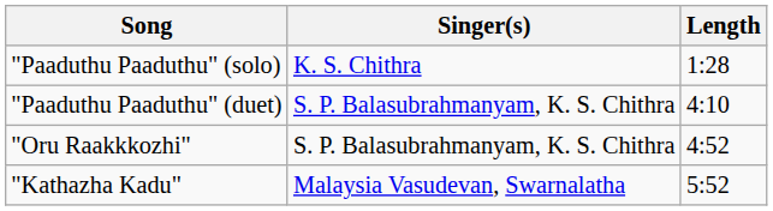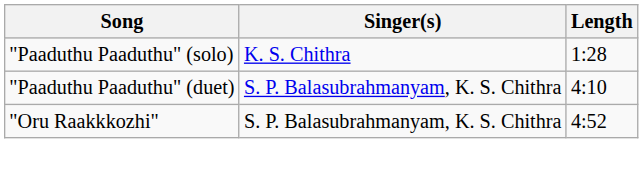- row: "Kathazha Kadu" | Malaysia Vasudevan, Swarnalatha | 5:52
